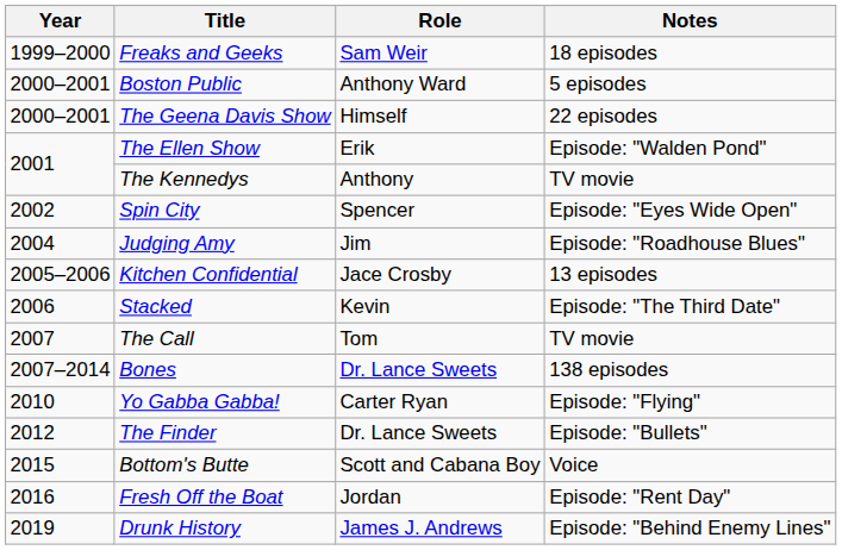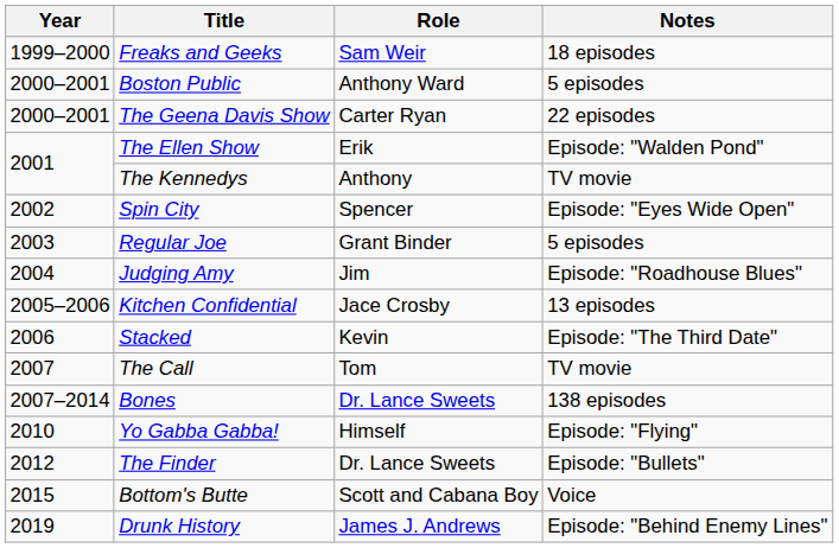The Geena Davis Show | Role: Himself -> Carter Ryan
+ row: 2003 | Regular Joe | Grant Binder | 5 episodes
Yo Gabba Gabba! | Role: Carter Ryan -> Himself
- row: 2016 | Fresh Off the Boat | Jordan | Episode: "Rent Day"
